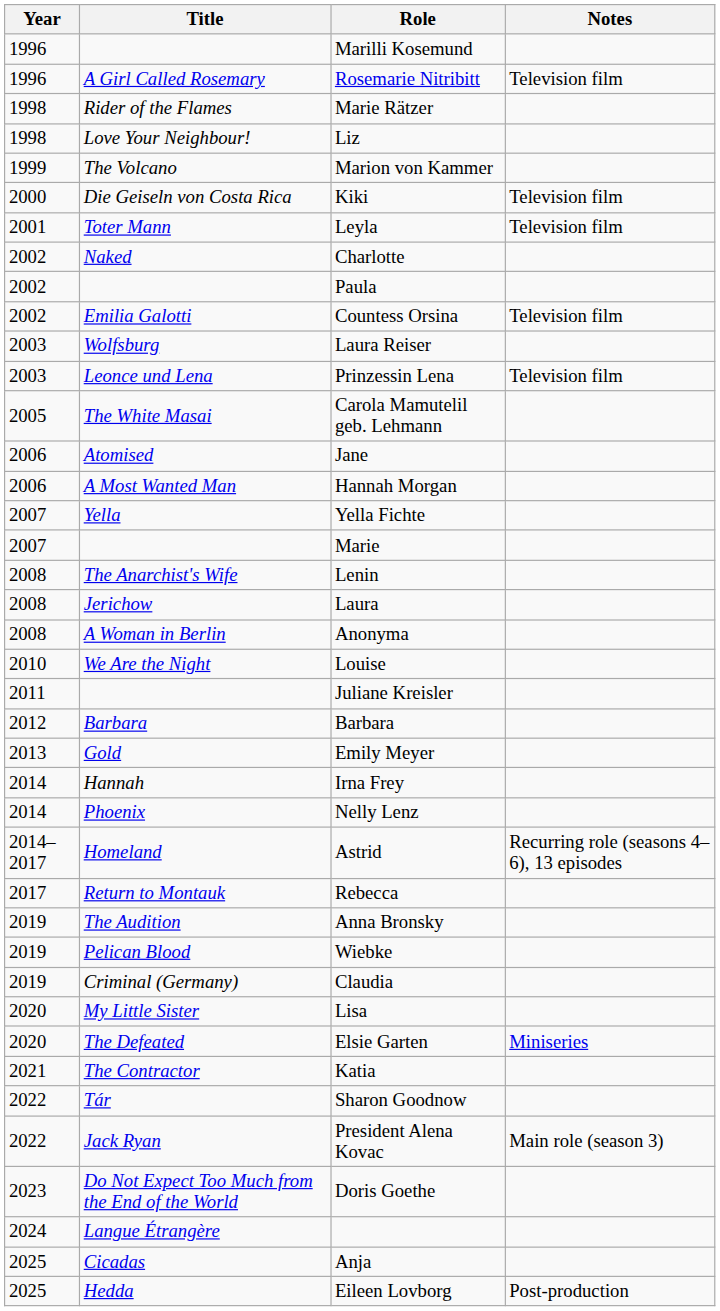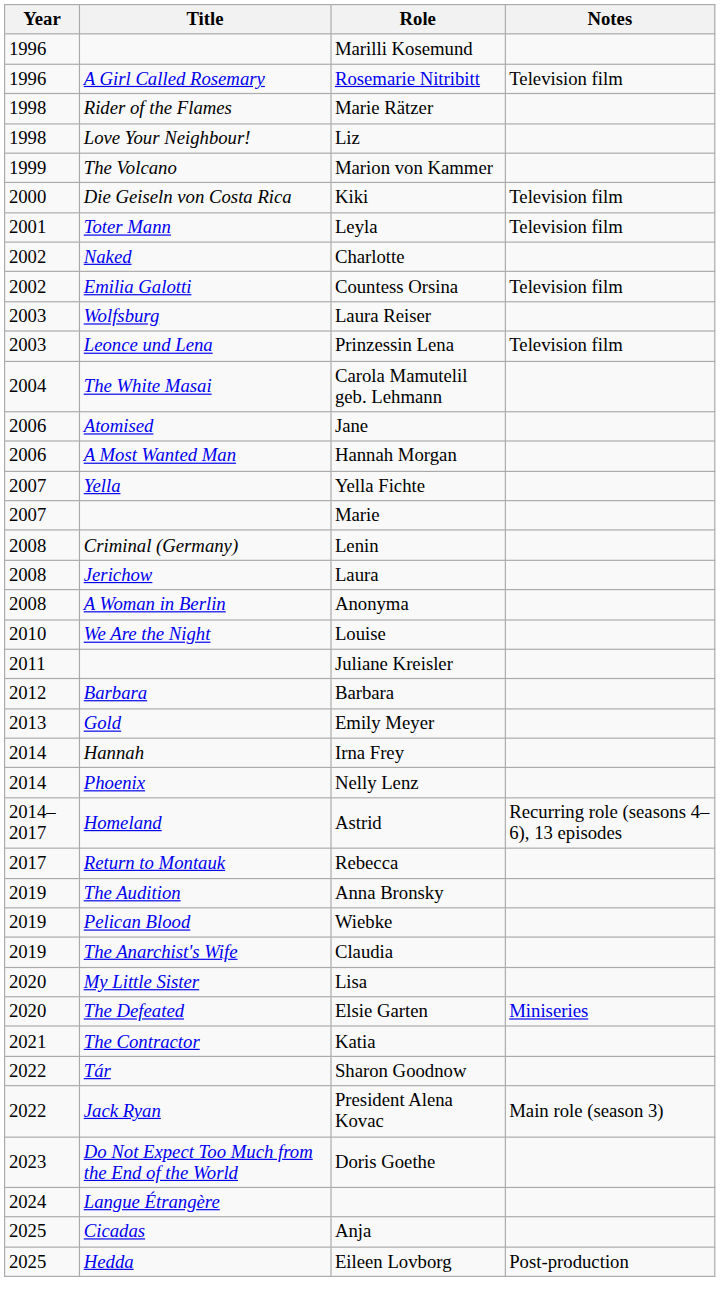- row: 2002 | Paula
Carola Mamutelil geb. Lehmann | Year: 2005 -> 2004
Lenin | Title: The Anarchist's Wife -> Criminal (Germany)
Claudia | Title: Criminal (Germany) -> The Anarchist's Wife
